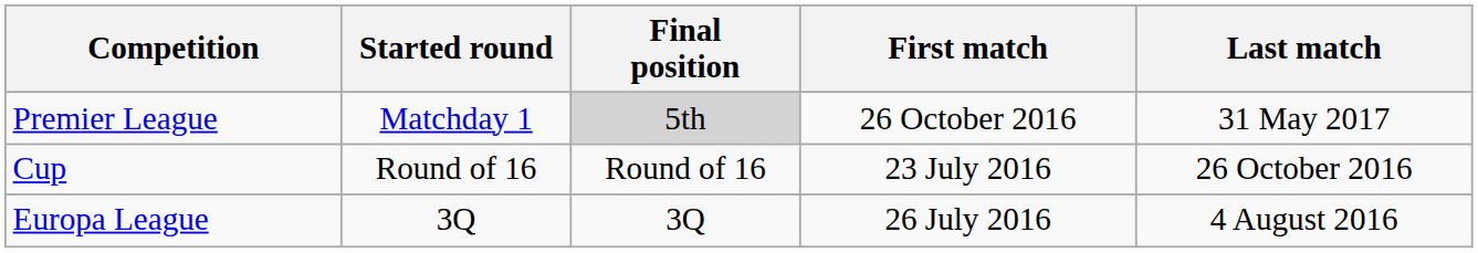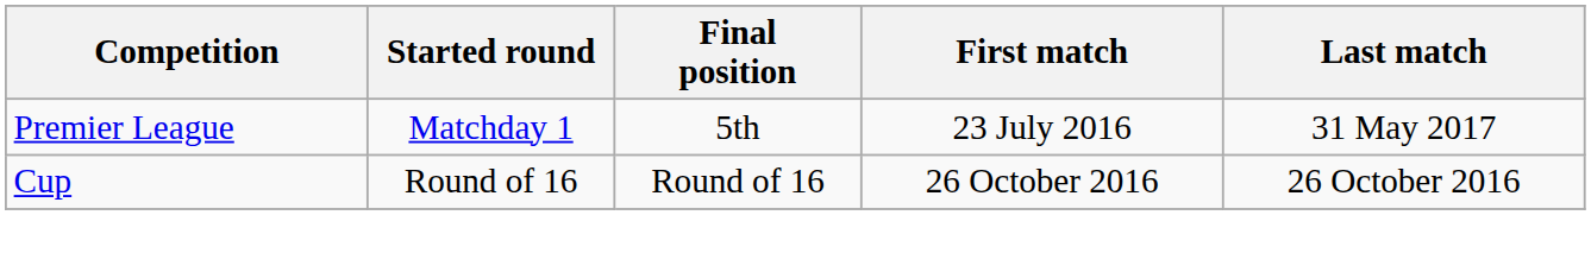Premier League | Final position: lightgrey background -> no background
Premier League | First match: 26 October 2016 -> 23 July 2016
Cup | First match: 23 July 2016 -> 26 October 2016
- row: Europa League | 3Q | 3Q | 26 July 2016 | 4 August 2016
